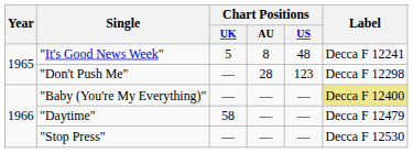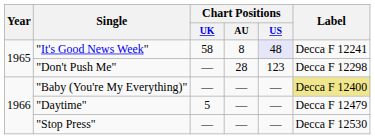"It's Good News Week" | Chart Positions / UK: 5 -> 58
"It's Good News Week" | Chart Positions / US: no background -> lavender background
"Daytime" | Chart Positions / UK: 58 -> 5
